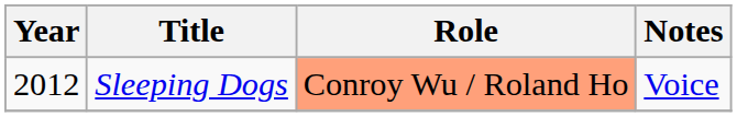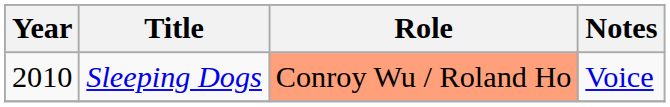Sleeping Dogs | Year: 2012 -> 2010
